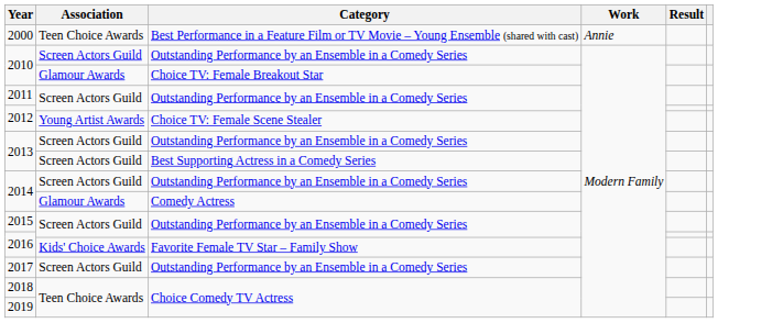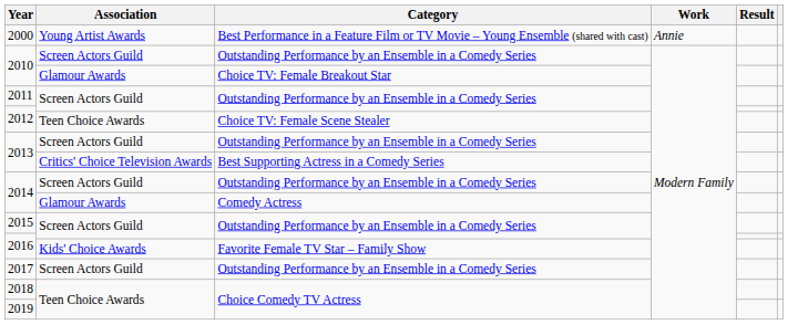2000 | Association: Teen Choice Awards -> Young Artist Awards
2012 / Choice TV: Female Scene Stealer | Association: Young Artist Awards -> Teen Choice Awards
2013 / Best Supporting Actress in a Comedy Series | Association: Screen Actors Guild -> Critics' Choice Television Awards
